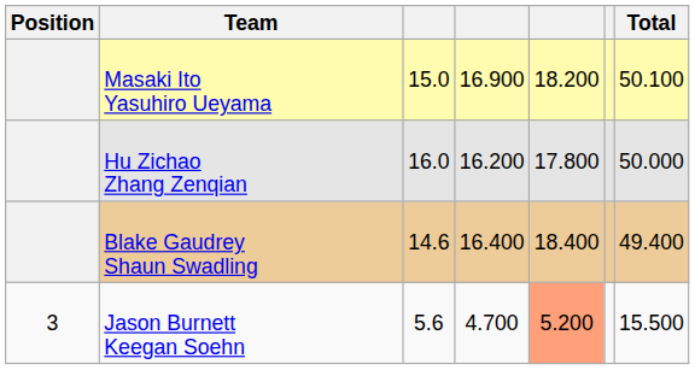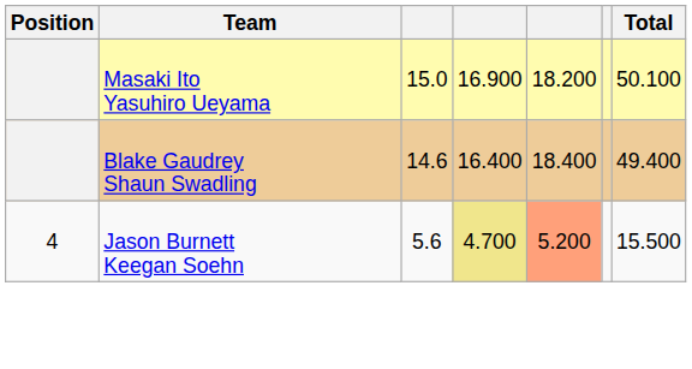- row: Hu Zichao Zhang Zenqian | 16.0 | 16.200 | 17.800 | 50.000
Jason Burnett Keegan Soehn | Position: 3 -> 4
Jason Burnett Keegan Soehn | column 4: no background -> khaki background
